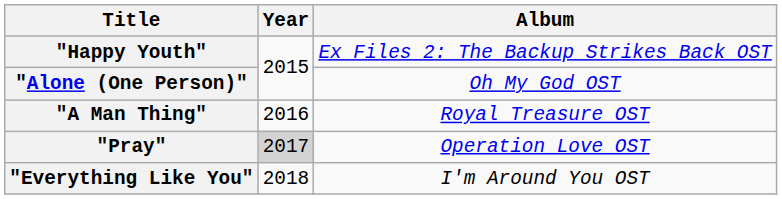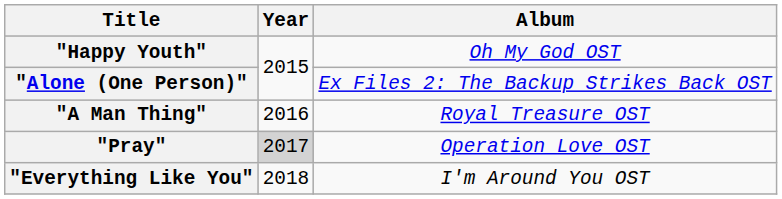"Happy Youth" | Album: Ex Files 2: The Backup Strikes Back OST -> Oh My God OST
"Alone (One Person)" | Album: Oh My God OST -> Ex Files 2: The Backup Strikes Back OST
